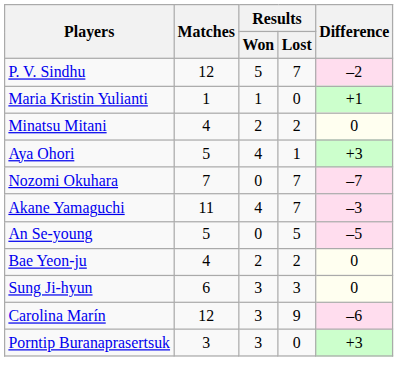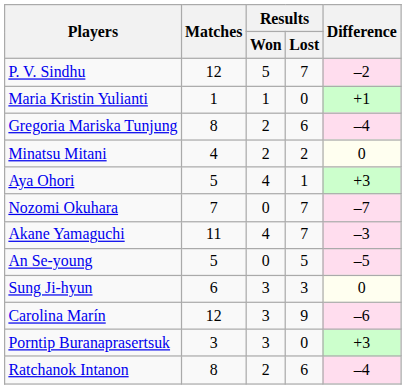+ row: Gregoria Mariska Tunjung | 8 | 2 | 6 | –4
- row: Bae Yeon-ju | 4 | 2 | 2 | 0
+ row: Ratchanok Intanon | 8 | 2 | 6 | –4
